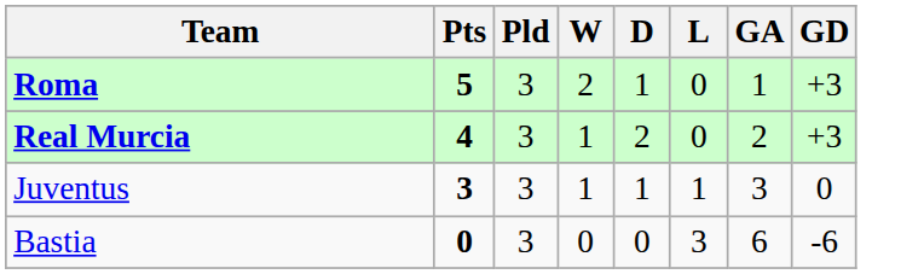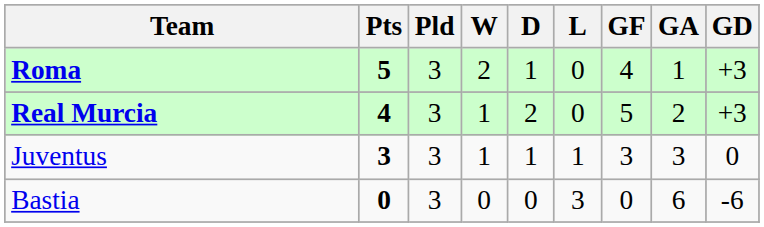+ column: GF | 4 | 5 | 3 | 0
